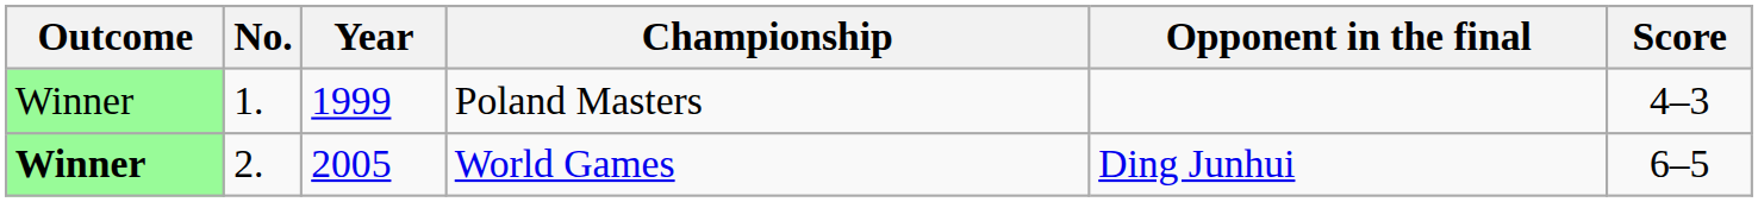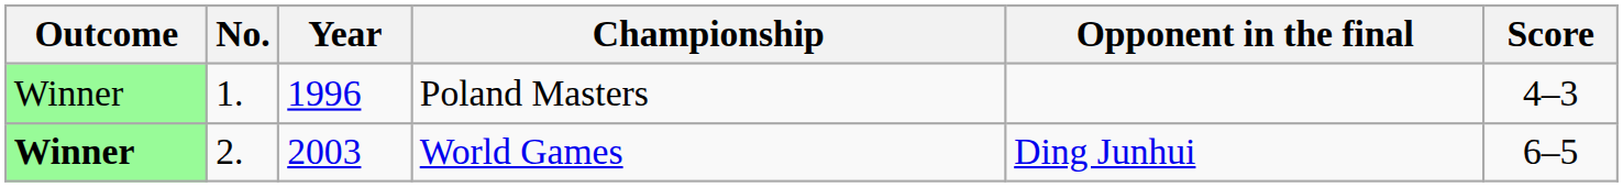Poland Masters | Year: 1999 -> 1996
World Games | Year: 2005 -> 2003
